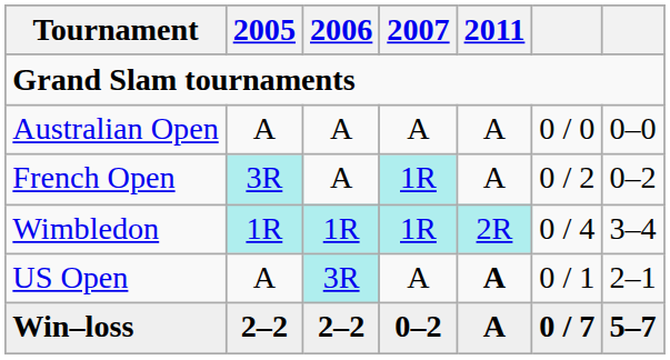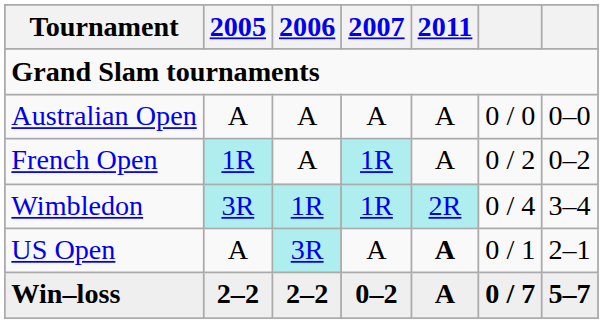French Open | 2005: 3R -> 1R
Wimbledon | 2005: 1R -> 3R
